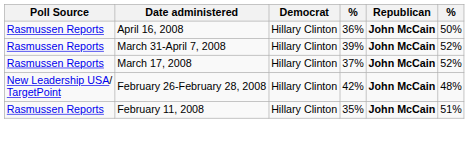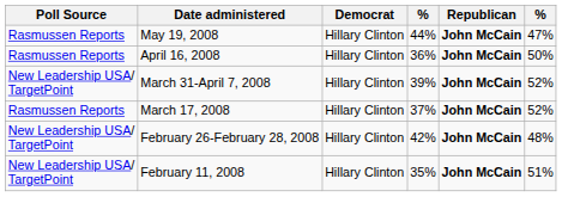+ row: Rasmussen Reports | May 19, 2008 | Hillary Clinton | 44% | John McCain | 47%
March 31-April 7, 2008 | Poll Source: Rasmussen Reports -> New Leadership USA/ TargetPoint
February 11, 2008 | Poll Source: Rasmussen Reports -> New Leadership USA/ TargetPoint
